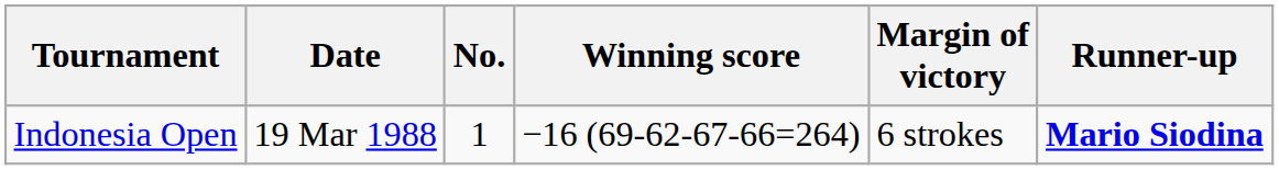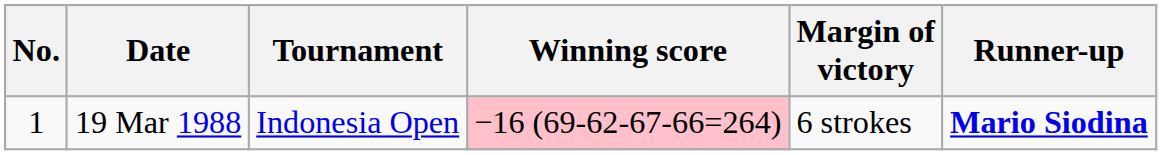columns swapped: No. <-> Tournament
19 Mar 1988 | Winning score: no background -> pink background
